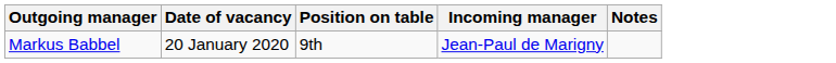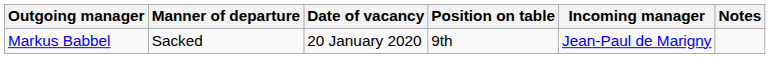+ column: Manner of departure | Sacked
